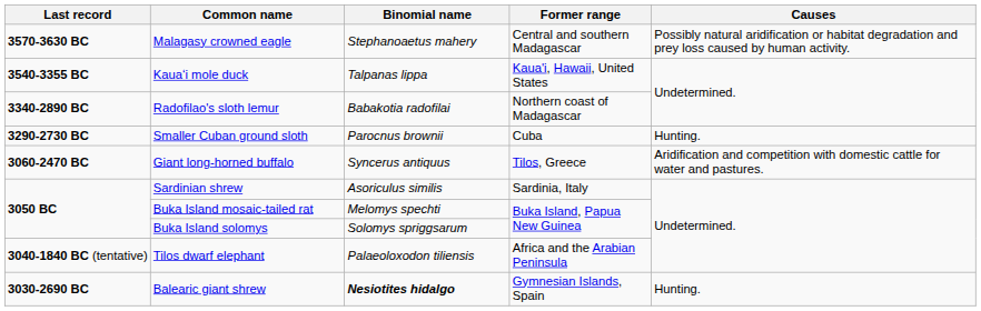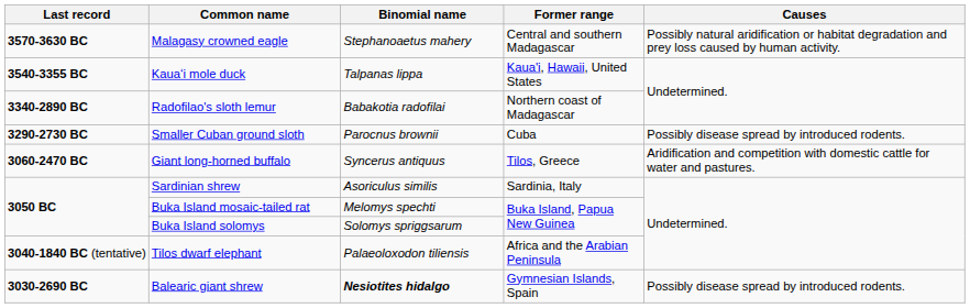Smaller Cuban ground sloth | Causes: Hunting. -> Possibly disease spread by introduced rodents.
Balearic giant shrew | Causes: Hunting. -> Possibly disease spread by introduced rodents.
